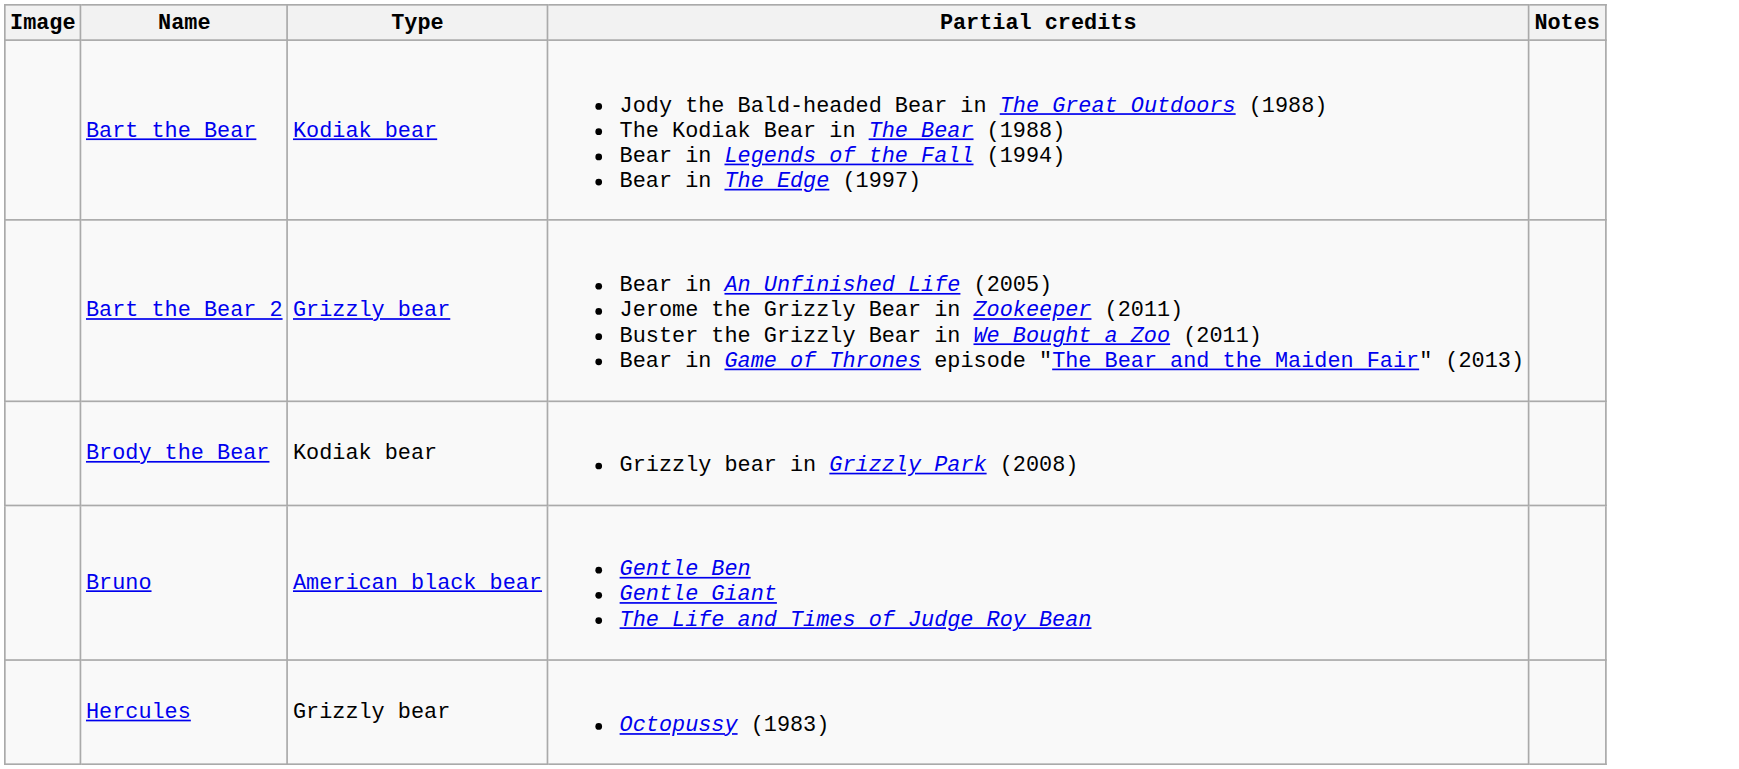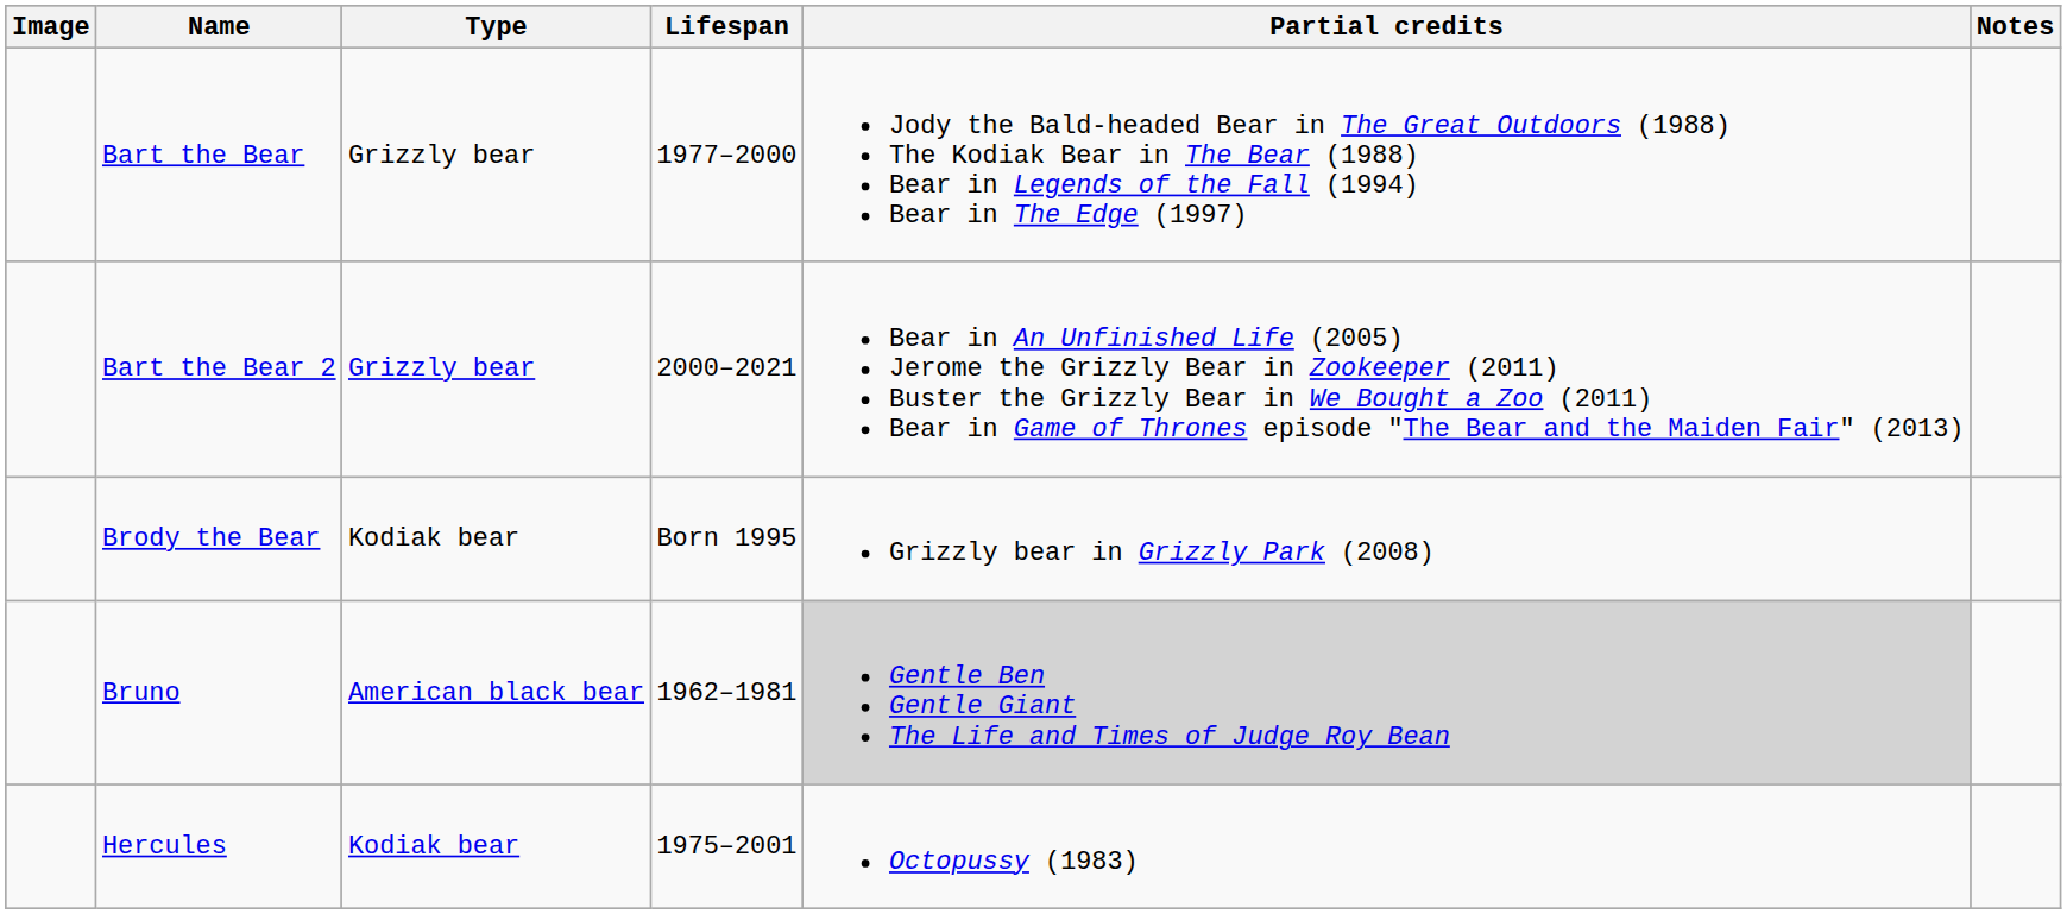+ column: Lifespan | 1977–2000 | 2000–2021 | Born 1995 | 1962–1981 | 1975–2001
Bart the Bear | Type: Kodiak bear -> Grizzly bear
Bruno | Partial credits: no background -> lightgrey background
Hercules | Type: Grizzly bear -> Kodiak bear
